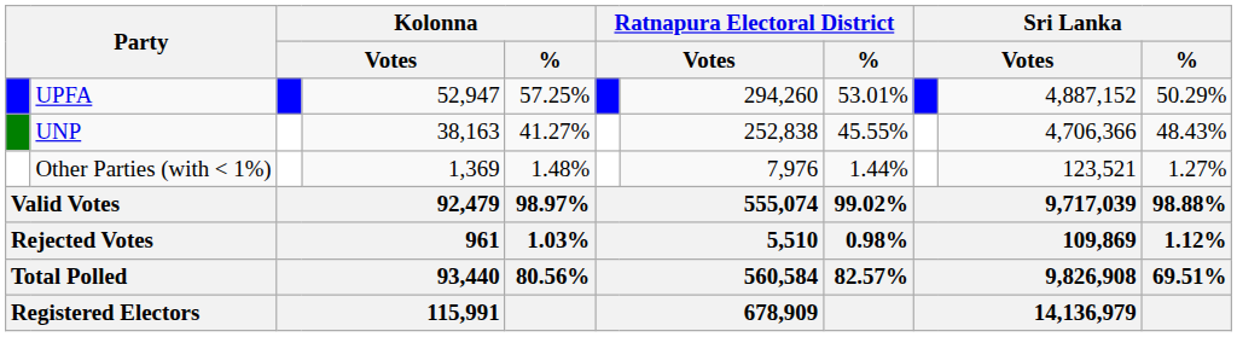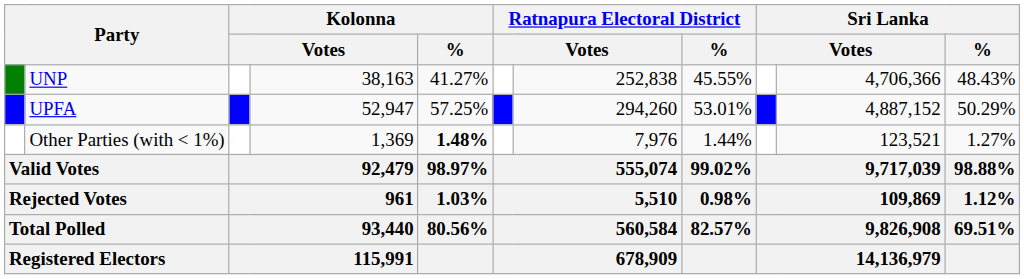rows swapped: UPFA <-> UNP
Other Parties (with < 1%) | Kolonna / %: normal -> bold
